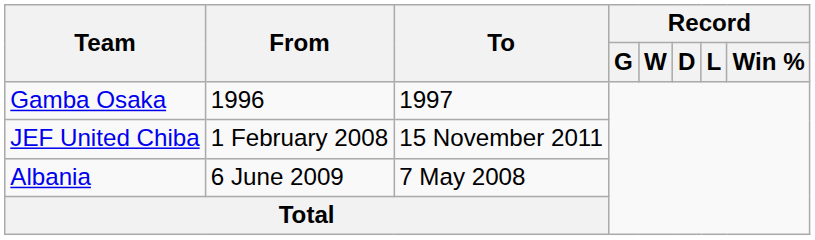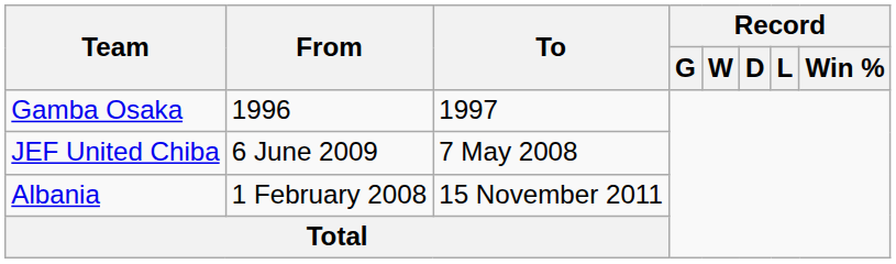JEF United Chiba | From: 1 February 2008 -> 6 June 2009
JEF United Chiba | To: 15 November 2011 -> 7 May 2008
Albania | From: 6 June 2009 -> 1 February 2008
Albania | To: 7 May 2008 -> 15 November 2011
